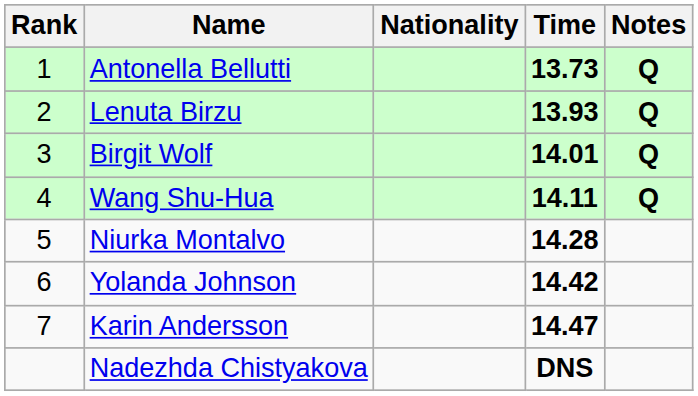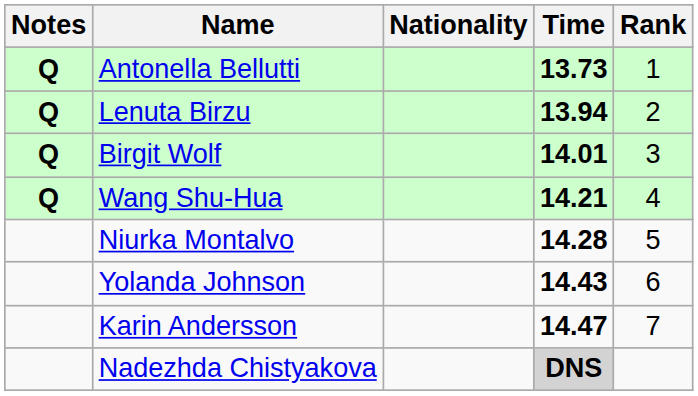columns swapped: Rank <-> Notes
Lenuta Birzu | Time: 13.93 -> 13.94
Wang Shu-Hua | Time: 14.11 -> 14.21
Yolanda Johnson | Time: 14.42 -> 14.43
Nadezhda Chistyakova | Time: no background -> lightgrey background
